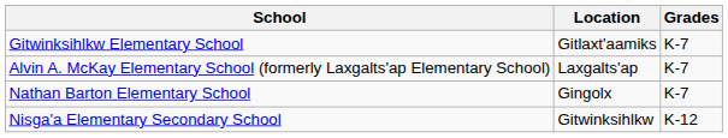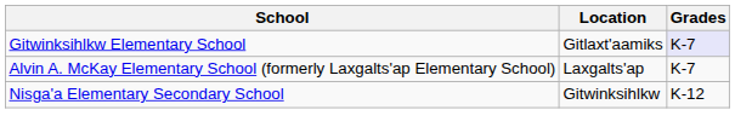Gitwinksihlkw Elementary School | Grades: no background -> lavender background
- row: Nathan Barton Elementary School | Gingolx | K-7
